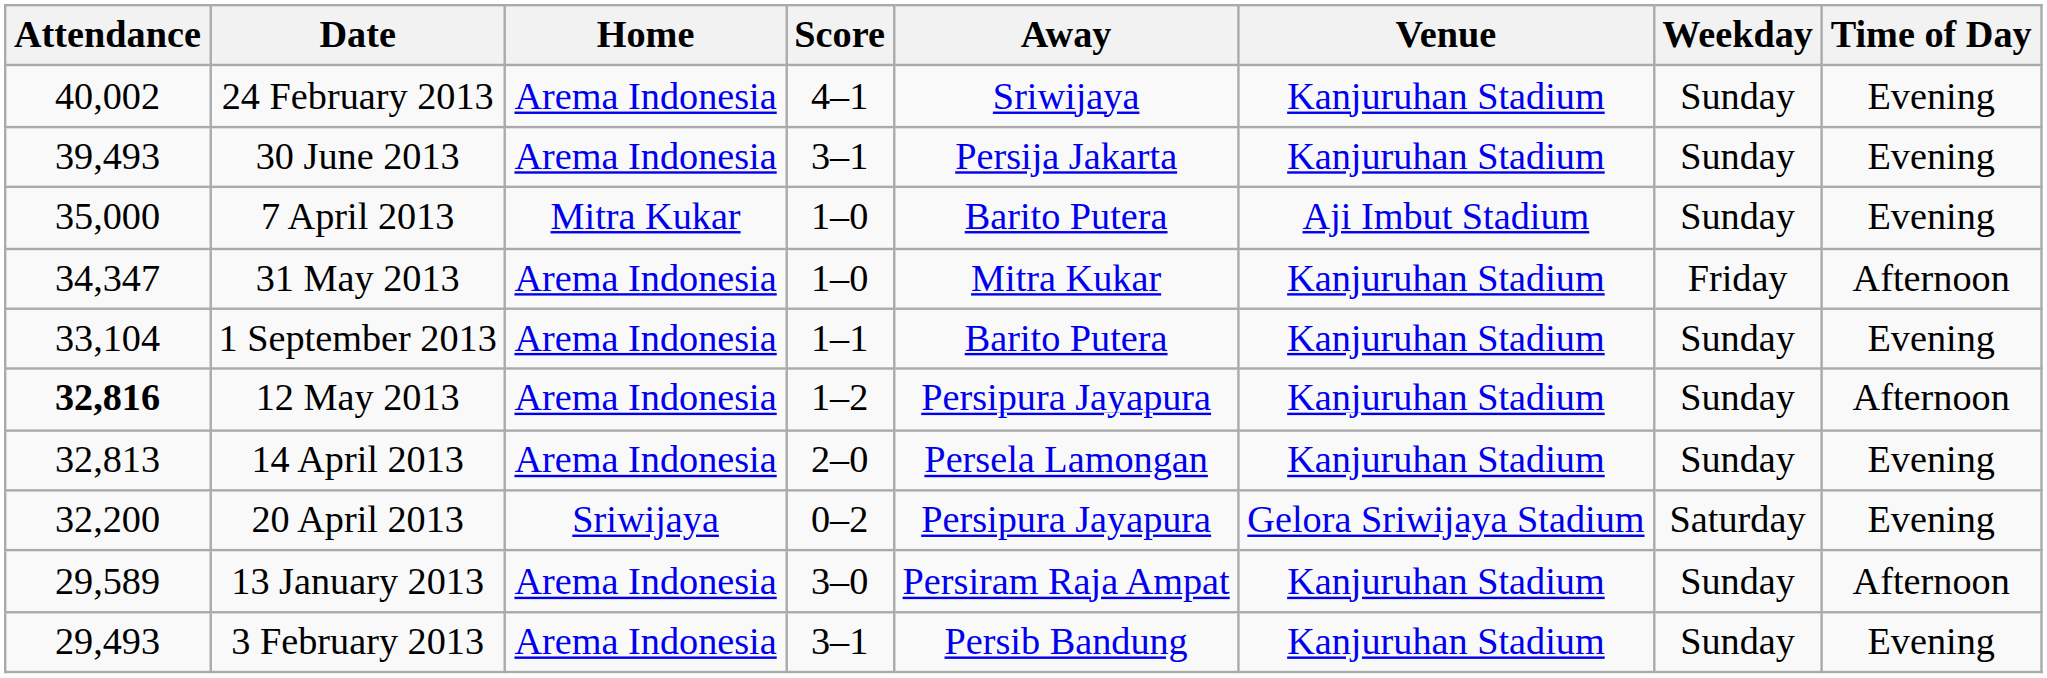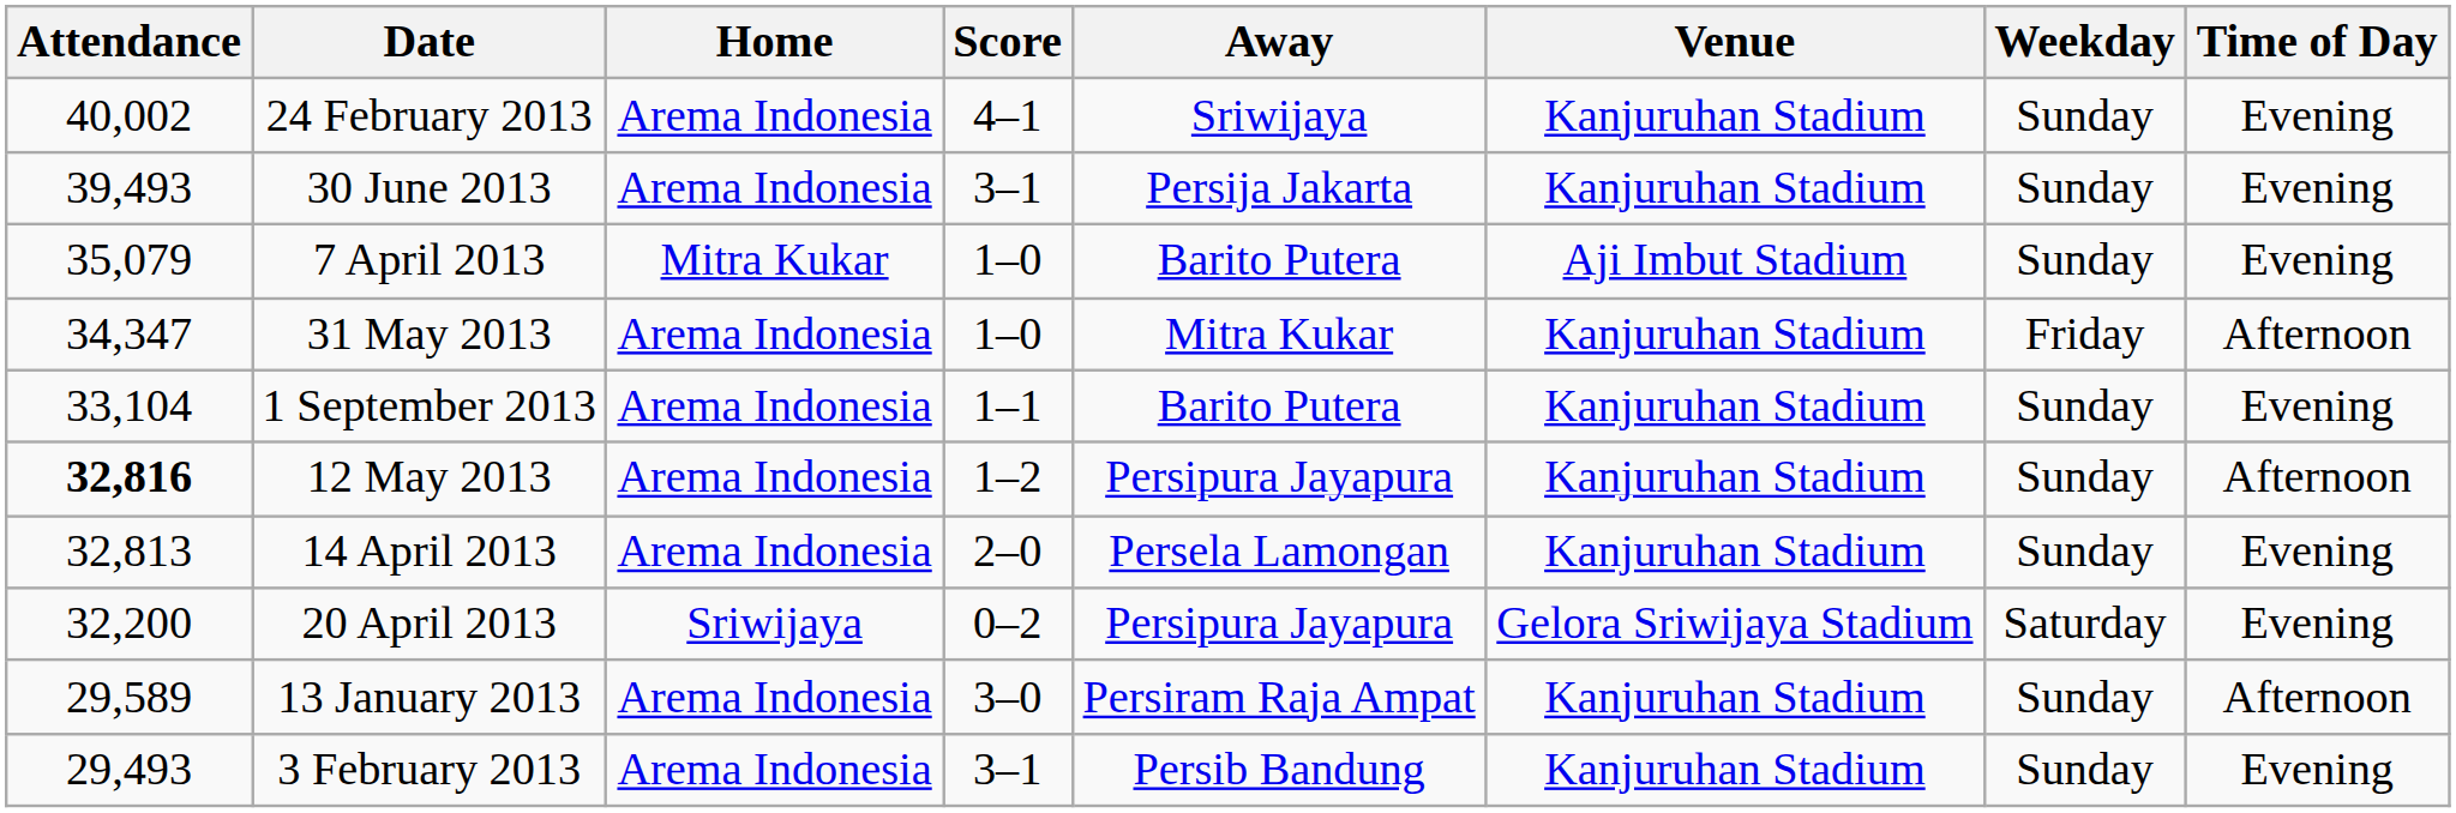7 April 2013 | Attendance: 35,000 -> 35,079
